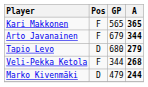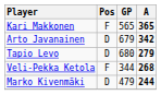Arto Javanainen | Pos: F -> D
Arto Javanainen | A: 344 -> 342
